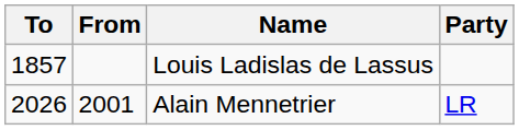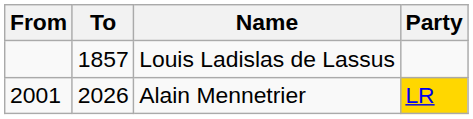columns swapped: From <-> To
Alain Mennetrier | Party: no background -> gold background
